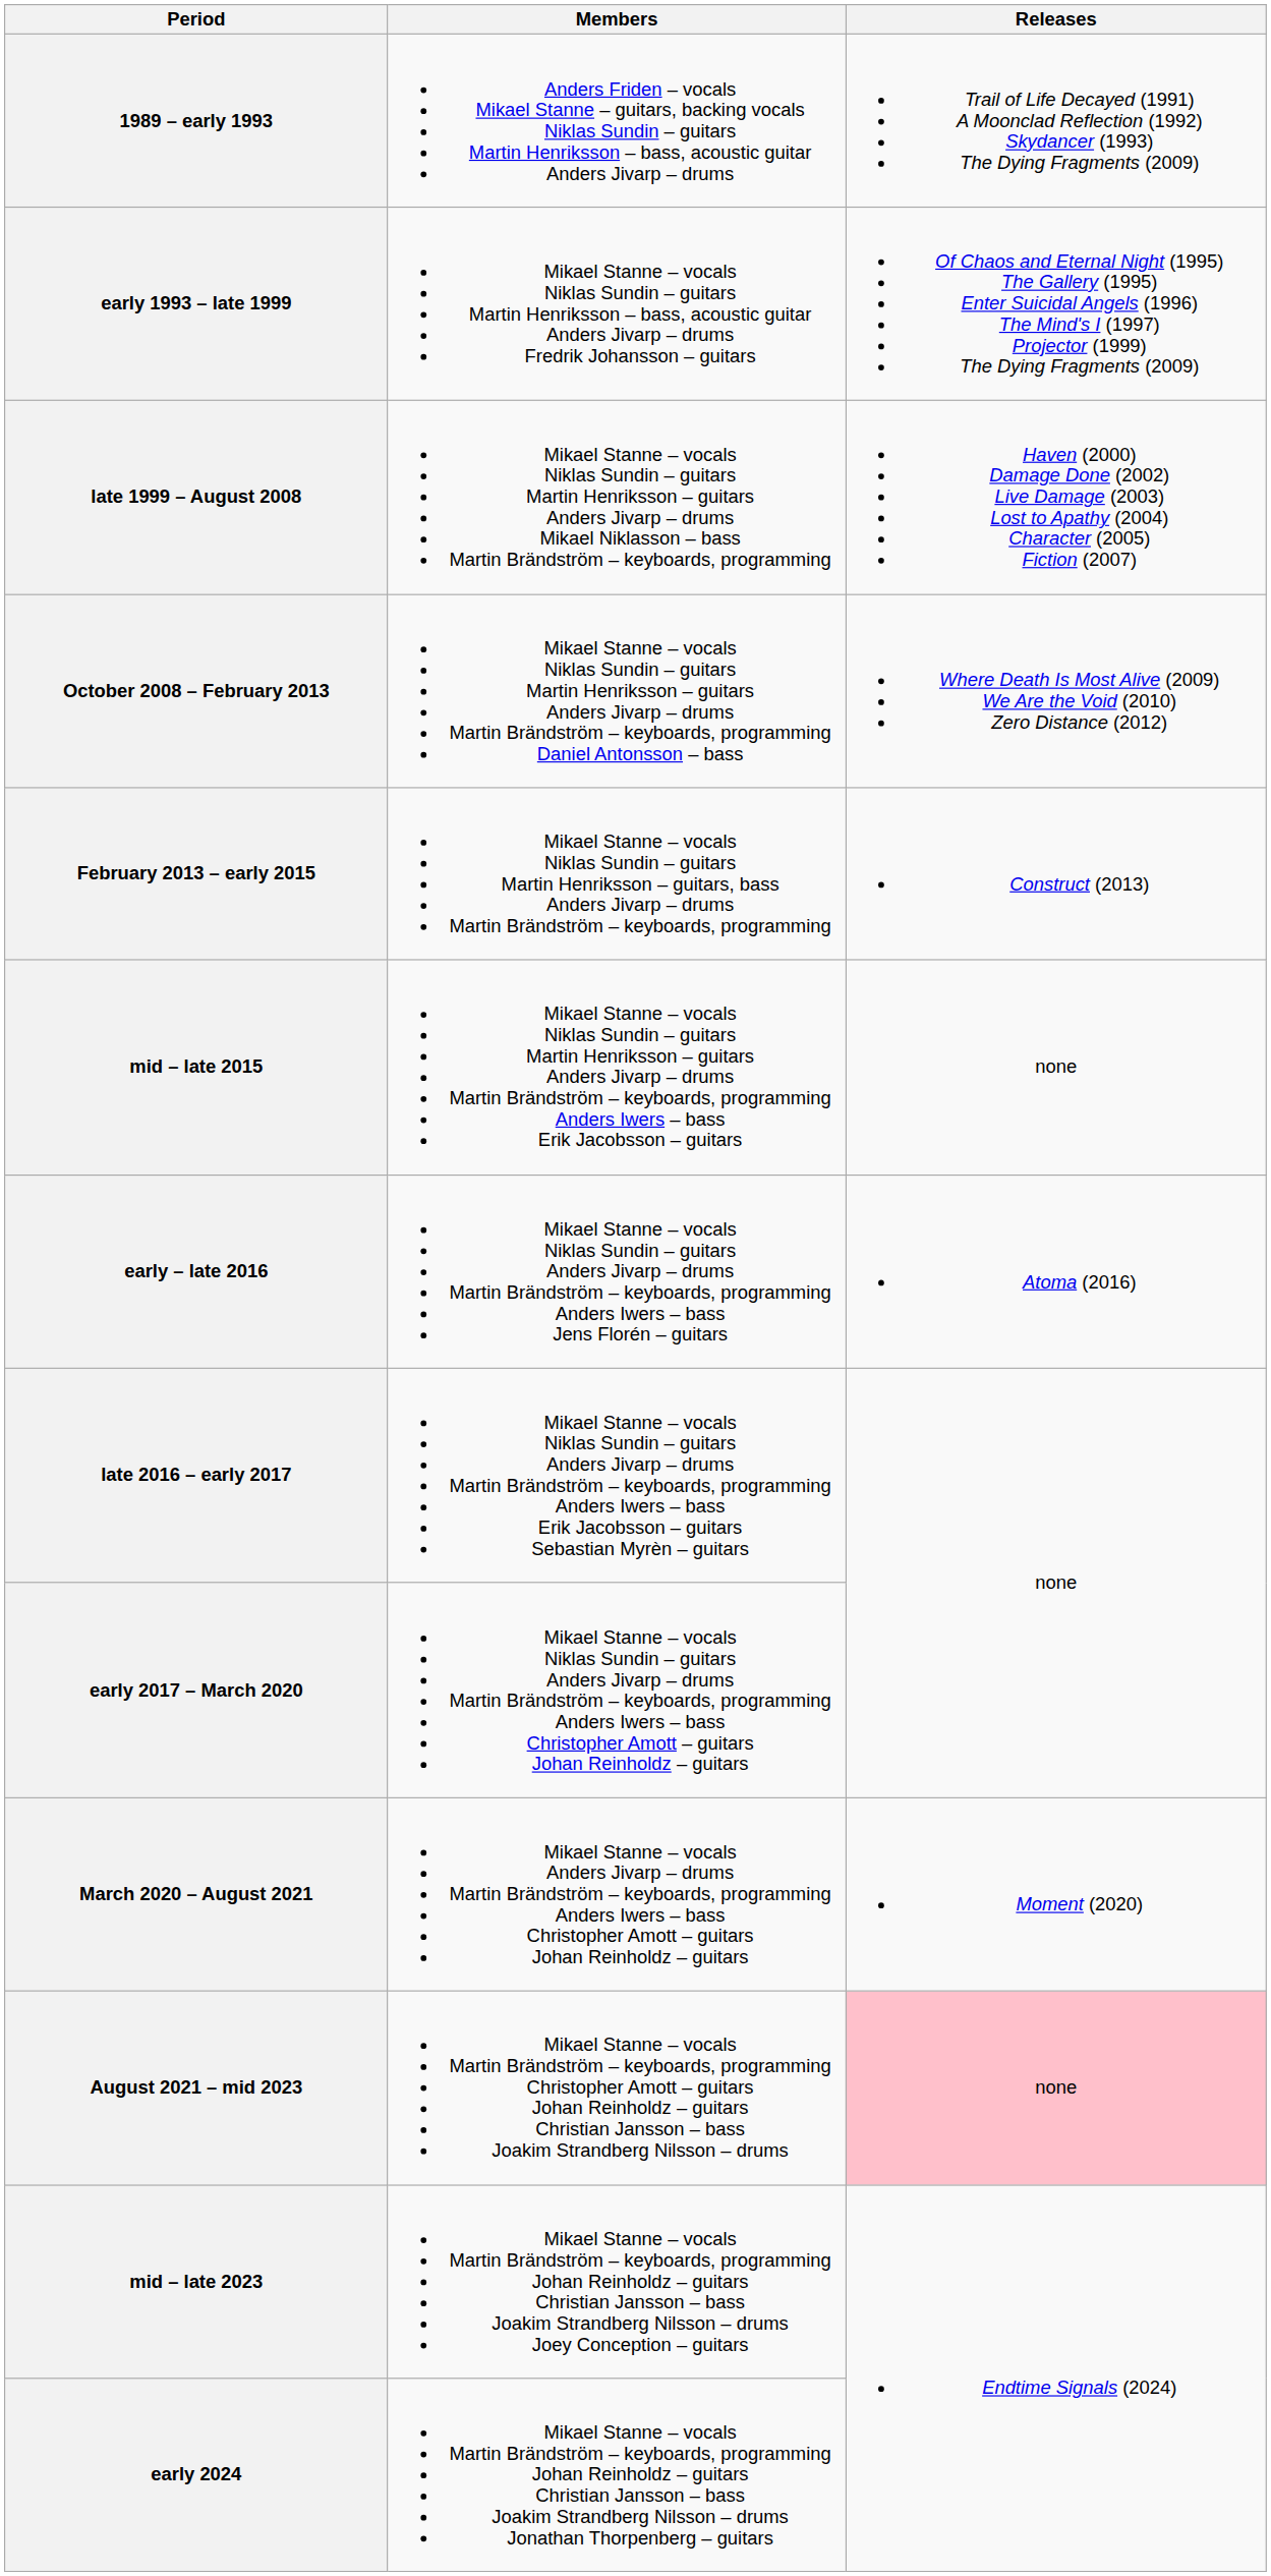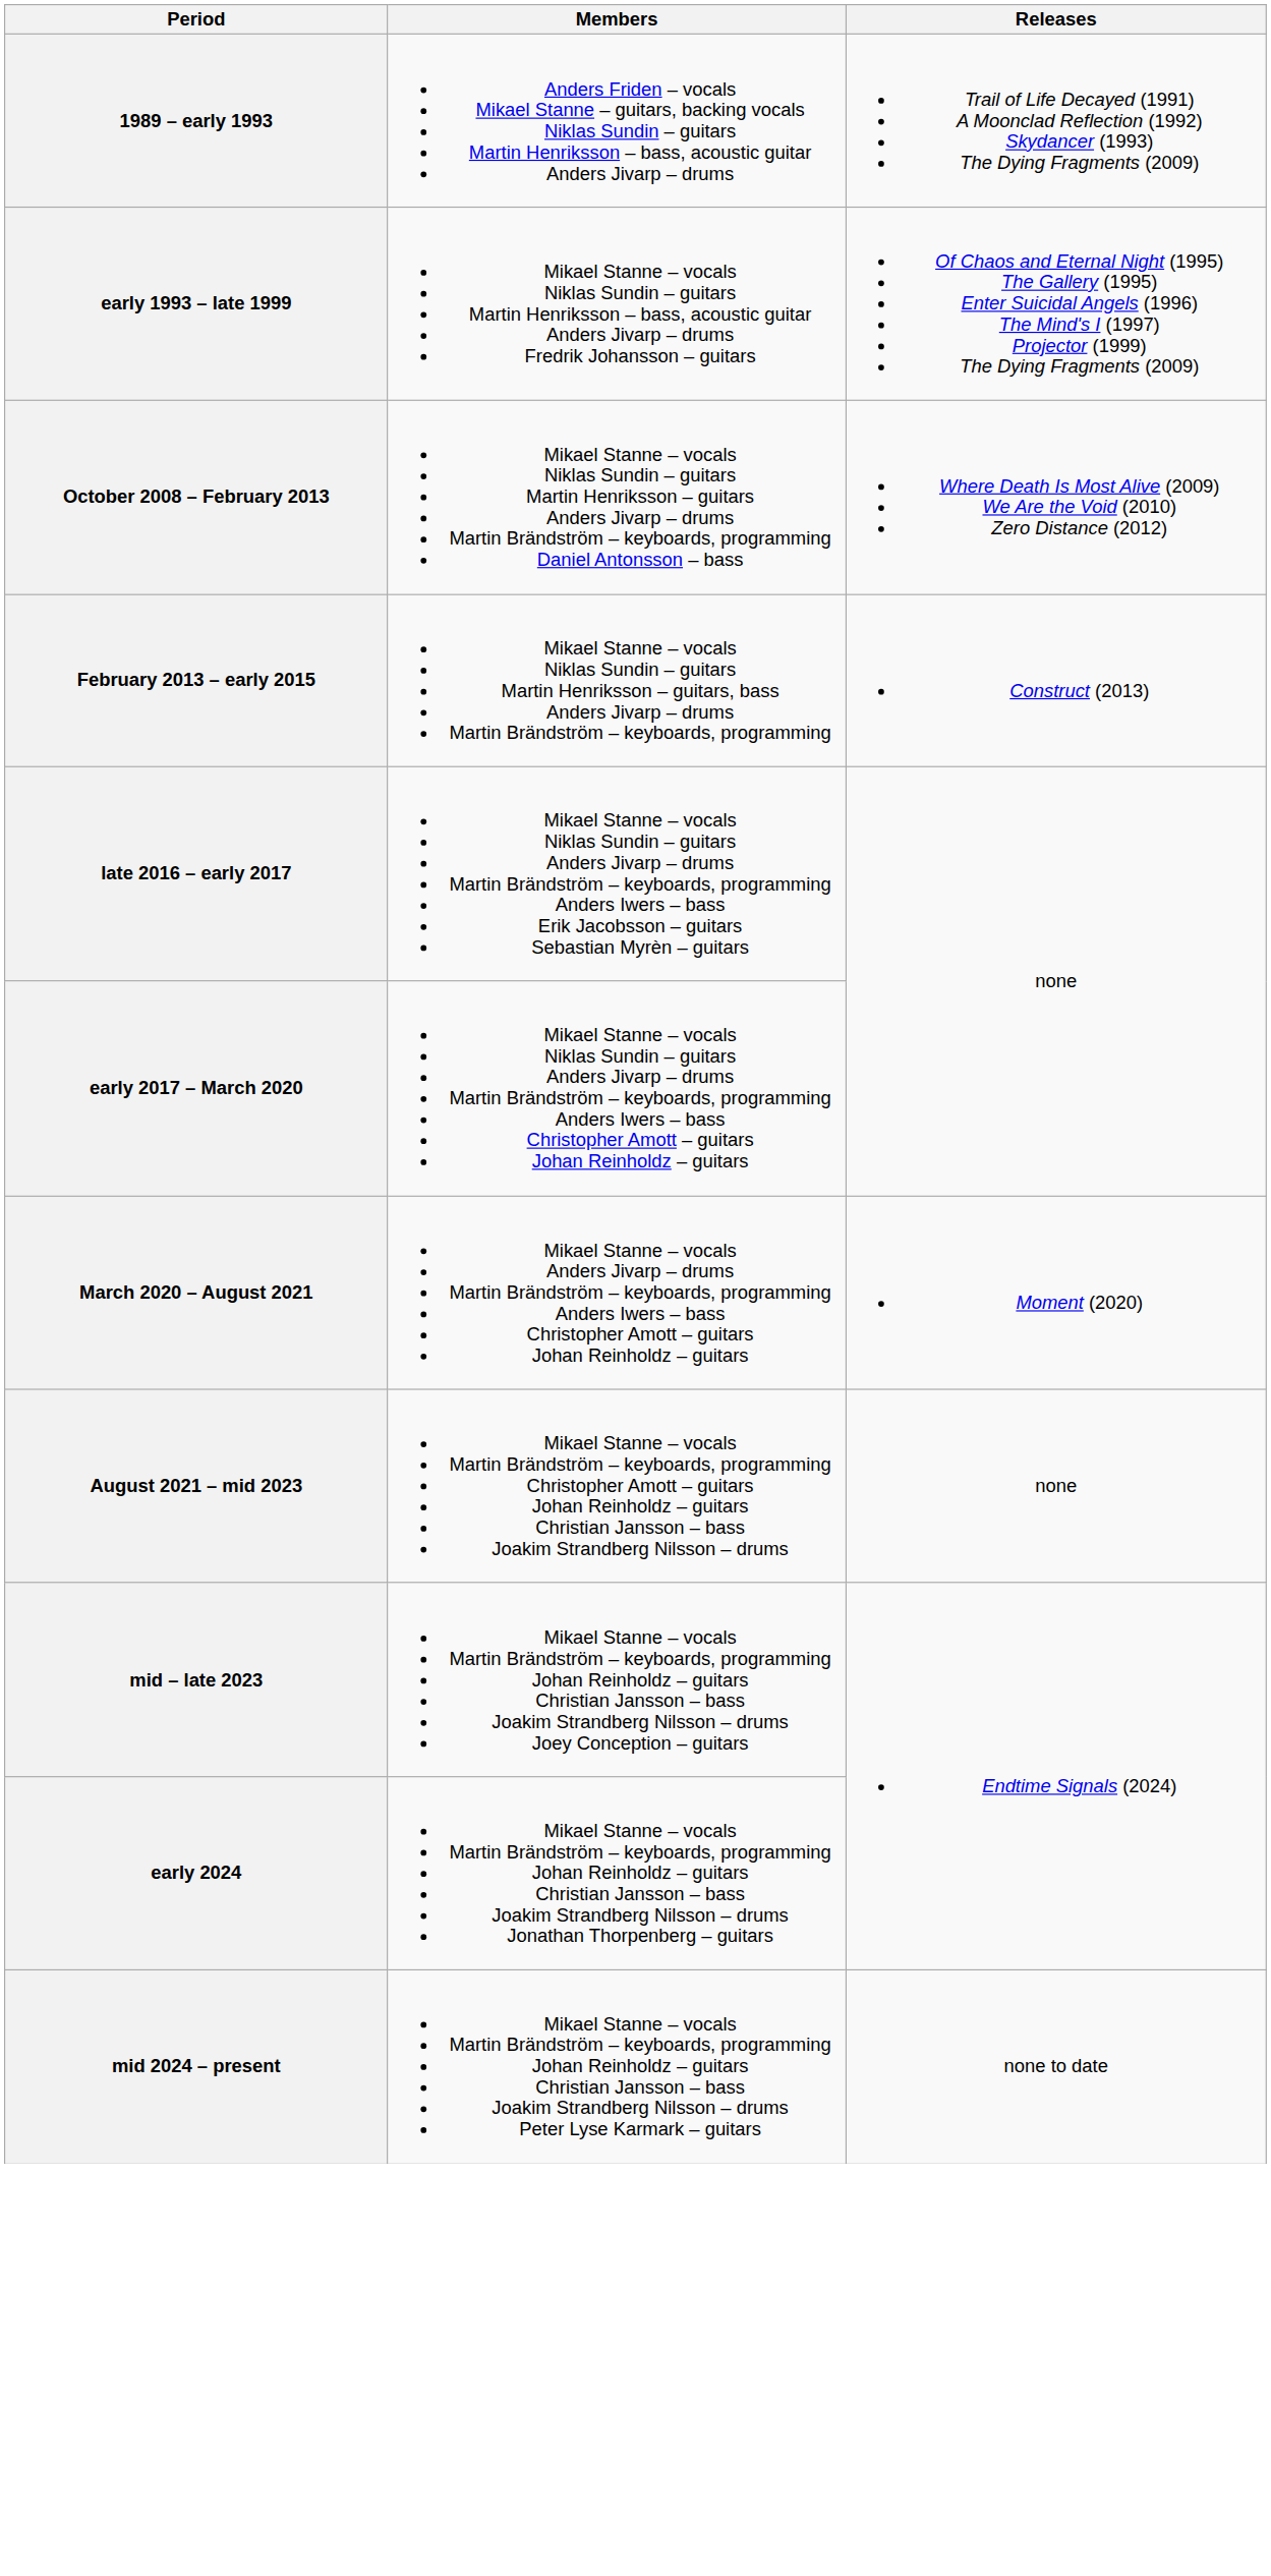- row: late 1999 – August 2008 | Mikael Stanne – vocals Niklas Sundin – guitars Martin Henriksson – guitars Anders Jivarp – drums Mikael Niklasson – bass Martin Brändström – keyboards, programming | Haven (2000) Damage Done (2002) Live Damage (2003) Lost to Apathy (2004) Character (2005) Fiction (2007)
- row: mid – late 2015 | Mikael Stanne – vocals Niklas Sundin – guitars Martin Henriksson – guitars Anders Jivarp – drums Martin Brändström – keyboards, programming Anders Iwers – bass Erik Jacobsson – guitars | none
- row: early – late 2016 | Mikael Stanne – vocals Niklas Sundin – guitars Anders Jivarp – drums Martin Brändström – keyboards, programming Anders Iwers – bass Jens Florén – guitars | Atoma (2016)
August 2021 – mid 2023 | Releases: pink background -> no background
+ row: mid 2024 – present | Mikael Stanne – vocals Martin Brändström – keyboards, programming Johan Reinholdz – guitars Christian Jansson – bass Joakim Strandberg Nilsson – drums Peter Lyse Karmark – guitars | none to date
